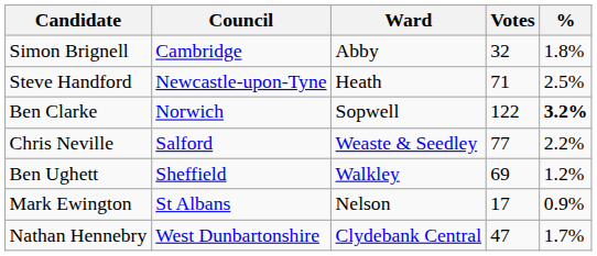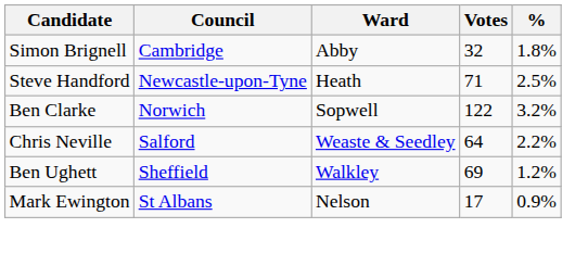Ben Clarke | %: bold -> normal
Chris Neville | Votes: 77 -> 64
- row: Nathan Hennebry | West Dunbartonshire | Clydebank Central | 47 | 1.7%
